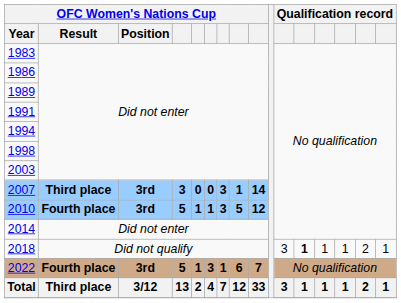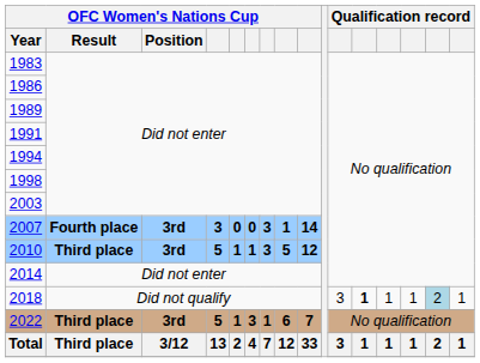2007 | OFC Women's Nations Cup / Result: Third place -> Fourth place
2010 | OFC Women's Nations Cup / Result: Fourth place -> Third place
2018 | column 15: no background -> lightblue background
2022 | OFC Women's Nations Cup / Result: Fourth place -> Third place
